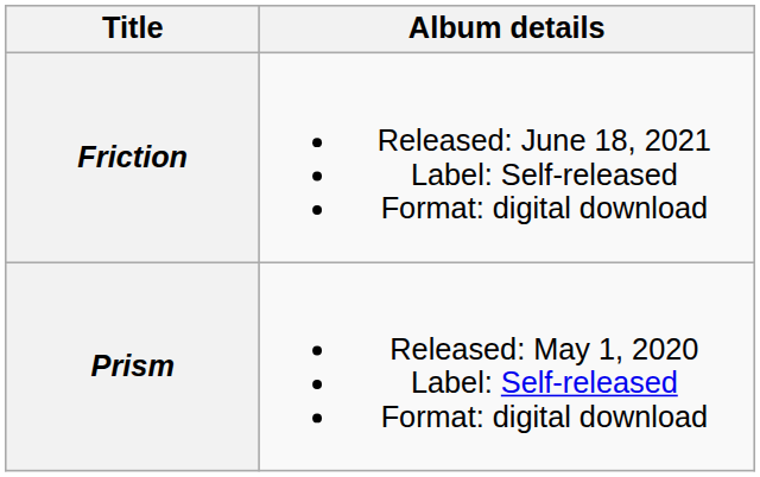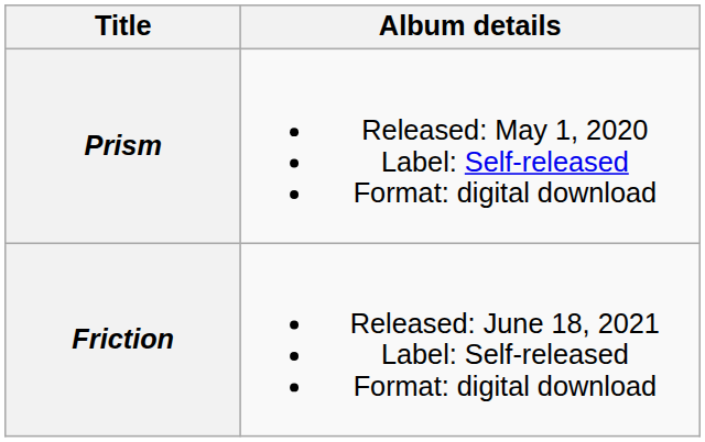rows swapped: Prism <-> Friction
